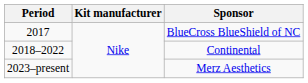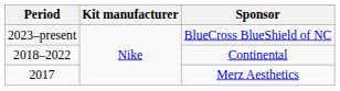BlueCross BlueShield of NC | Period: 2017 -> 2023–present
Merz Aesthetics | Period: 2023–present -> 2017
